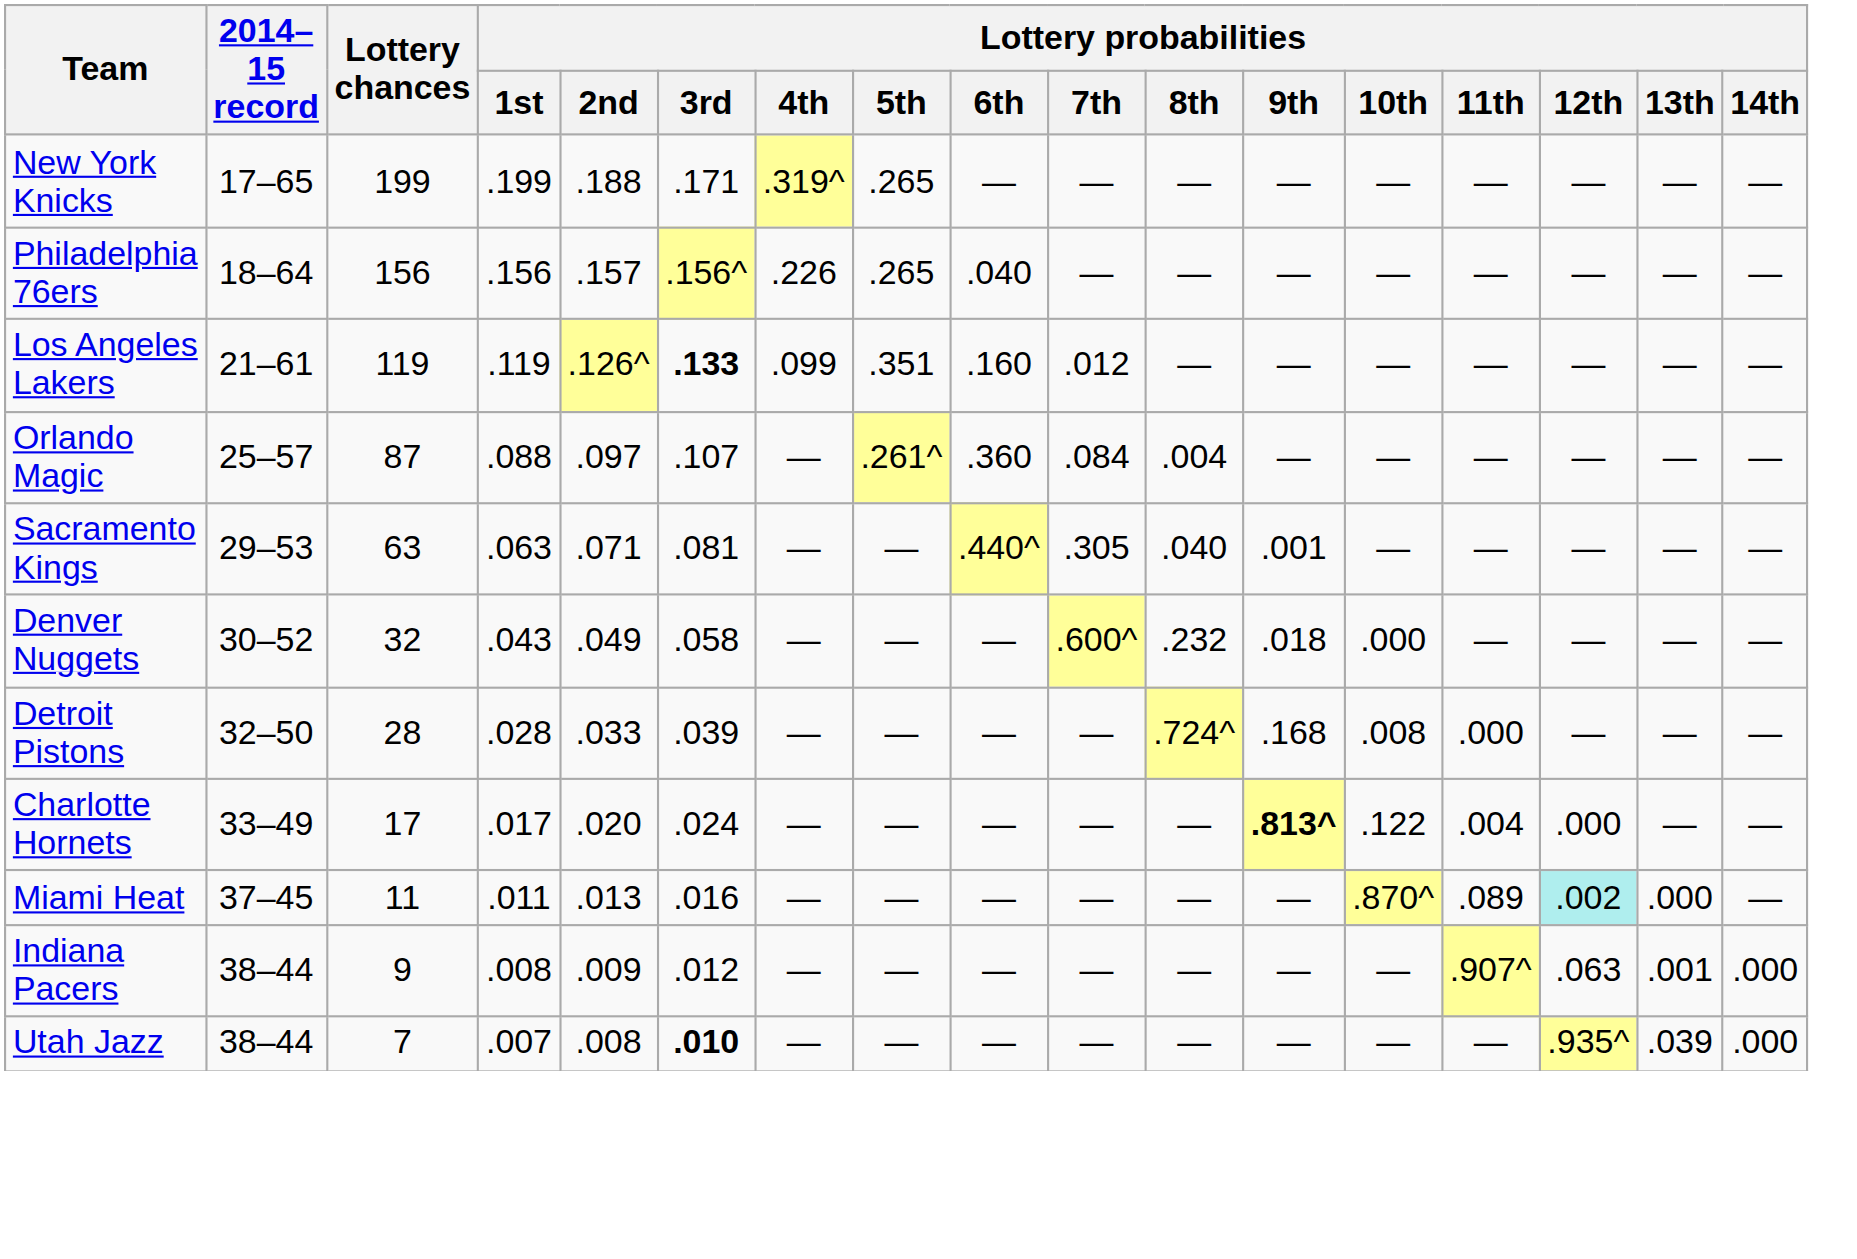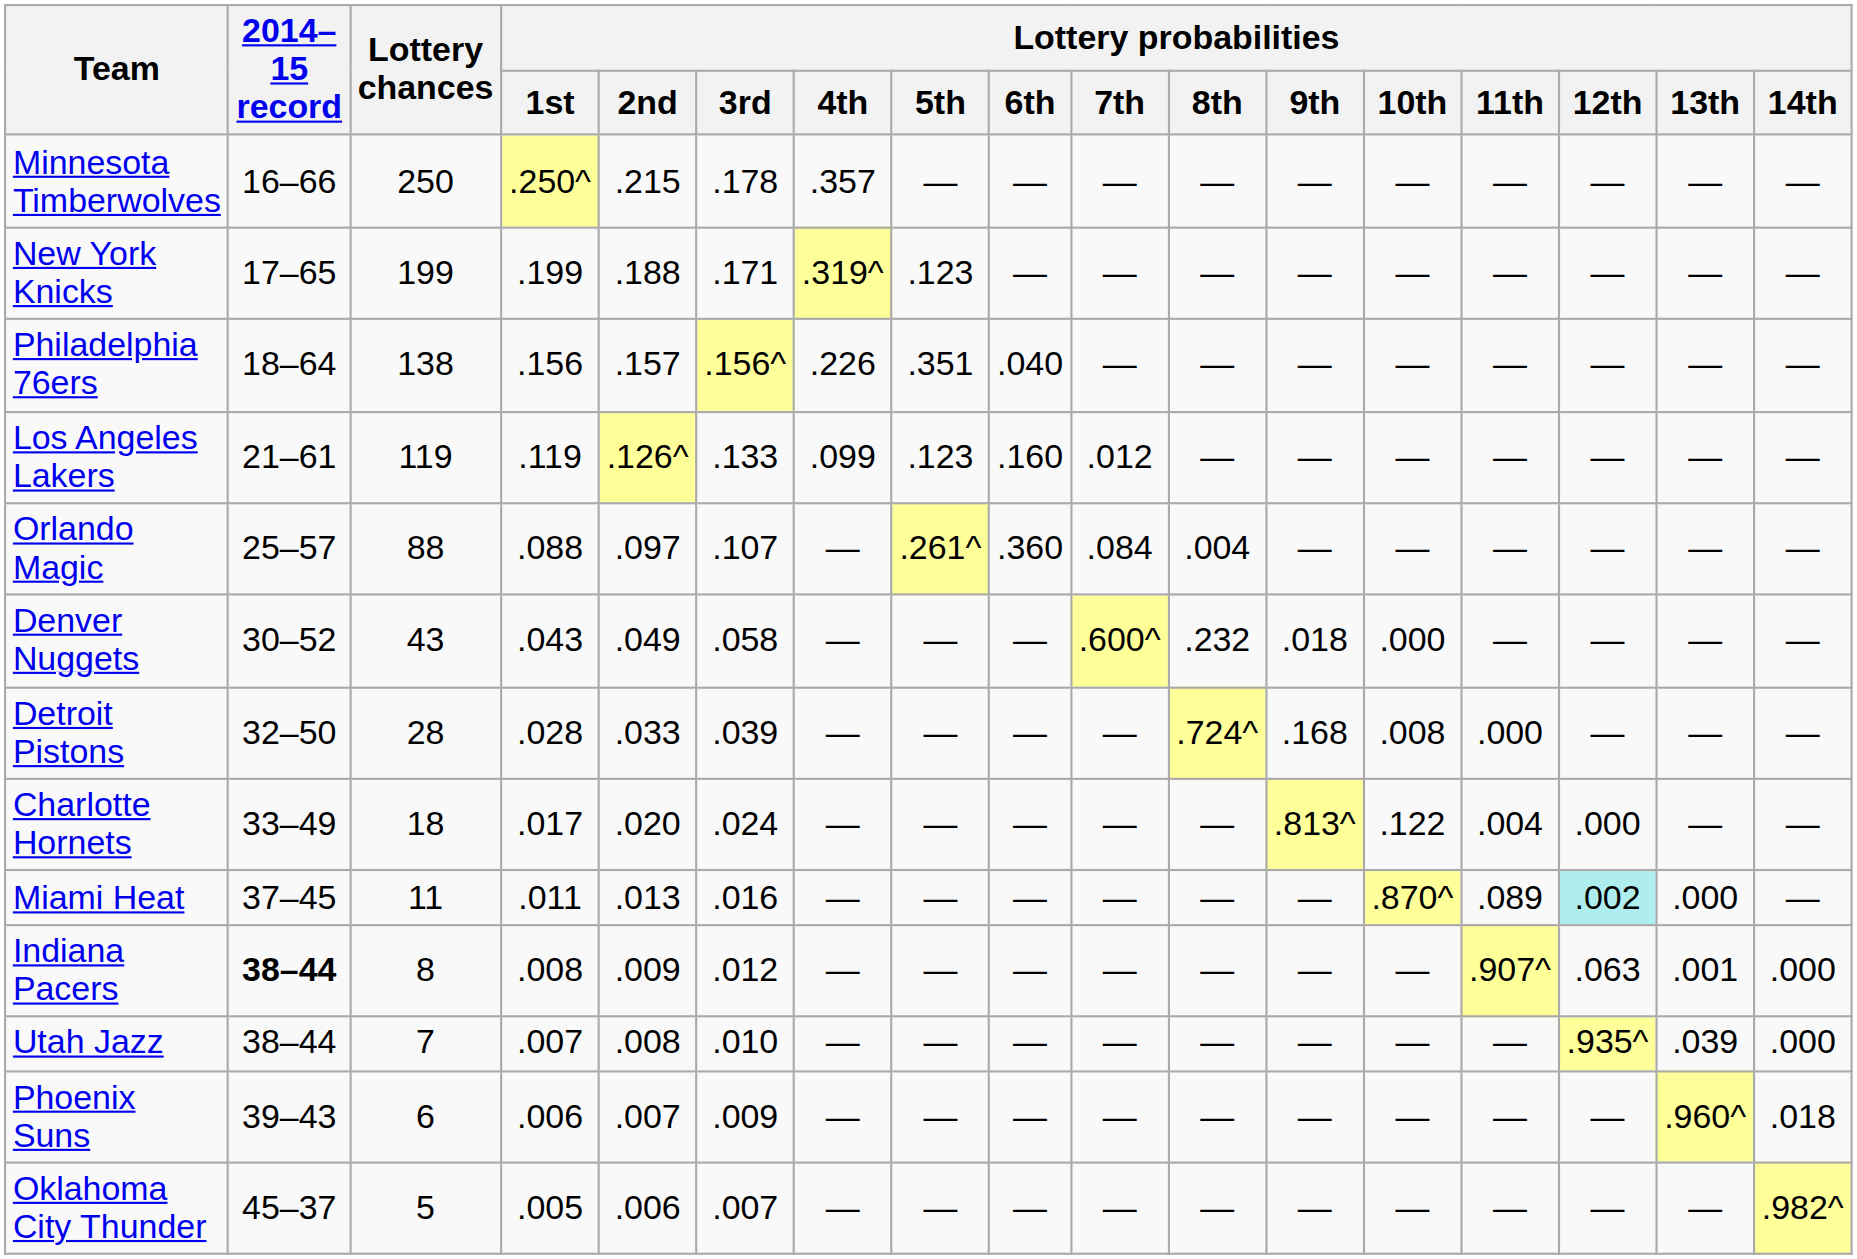+ row: Minnesota Timberwolves | 16–66 | 250 | .250^ | .215 | .178 | .357 | — | — | — | — | — | — | — | — | — | —
New York Knicks | Lottery probabilities / 5th: .265 -> .123
Philadelphia 76ers | Lottery chances: 156 -> 138
Philadelphia 76ers | Lottery probabilities / 5th: .265 -> .351
Los Angeles Lakers | Lottery probabilities / 3rd: bold -> normal
Los Angeles Lakers | Lottery probabilities / 5th: .351 -> .123
Orlando Magic | Lottery chances: 87 -> 88
- row: Sacramento Kings | 29–53 | 63 | .063 | .071 | .081 | — | — | .440^ | .305 | .040 | .001 | — | — | — | — | —
Denver Nuggets | Lottery chances: 32 -> 43
Charlotte Hornets | Lottery chances: 17 -> 18
Charlotte Hornets | Lottery probabilities / 9th: bold -> normal
Indiana Pacers | 2014–15 record: normal -> bold
Indiana Pacers | Lottery chances: 9 -> 8
Utah Jazz | Lottery probabilities / 3rd: bold -> normal
+ row: Phoenix Suns | 39–43 | 6 | .006 | .007 | .009 | — | — | — | — | — | — | — | — | — | .960^ | .018
+ row: Oklahoma City Thunder | 45–37 | 5 | .005 | .006 | .007 | — | — | — | — | — | — | — | — | — | — | .982^
